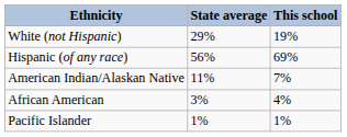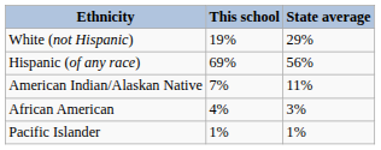columns swapped: This school <-> State average
